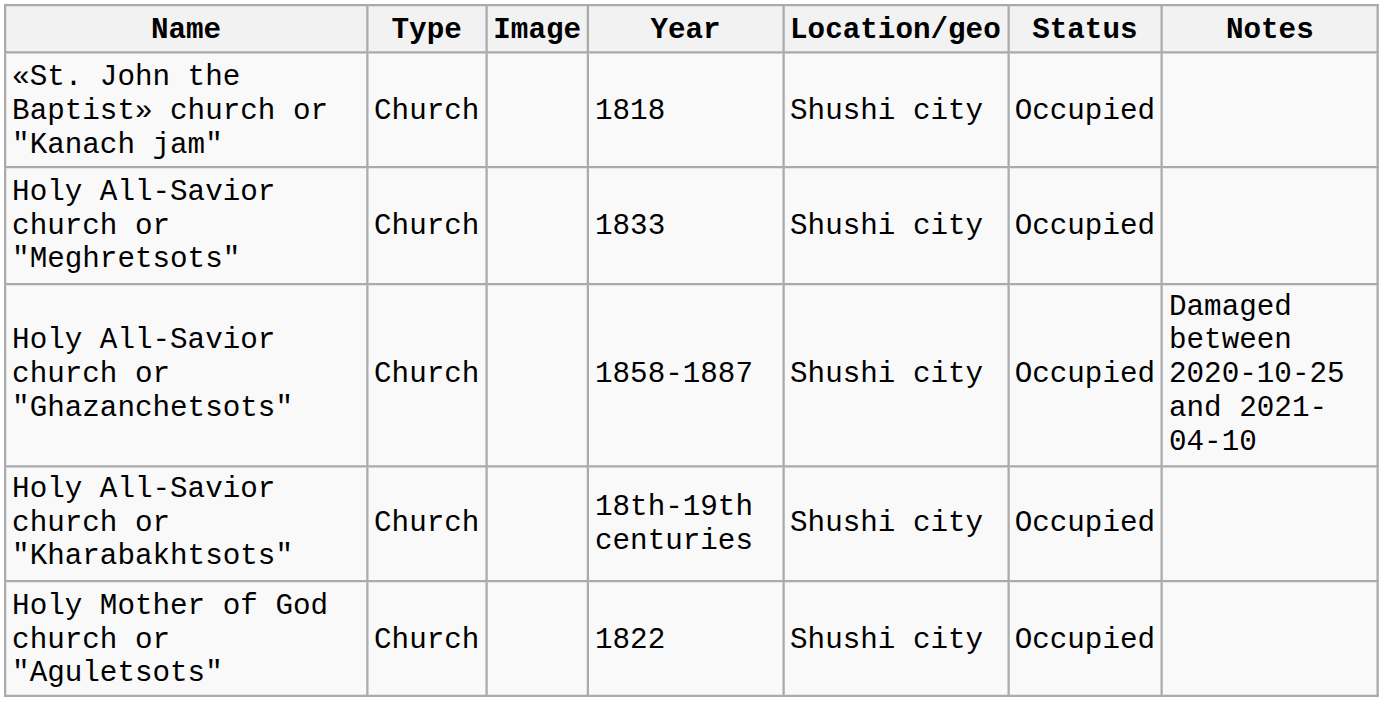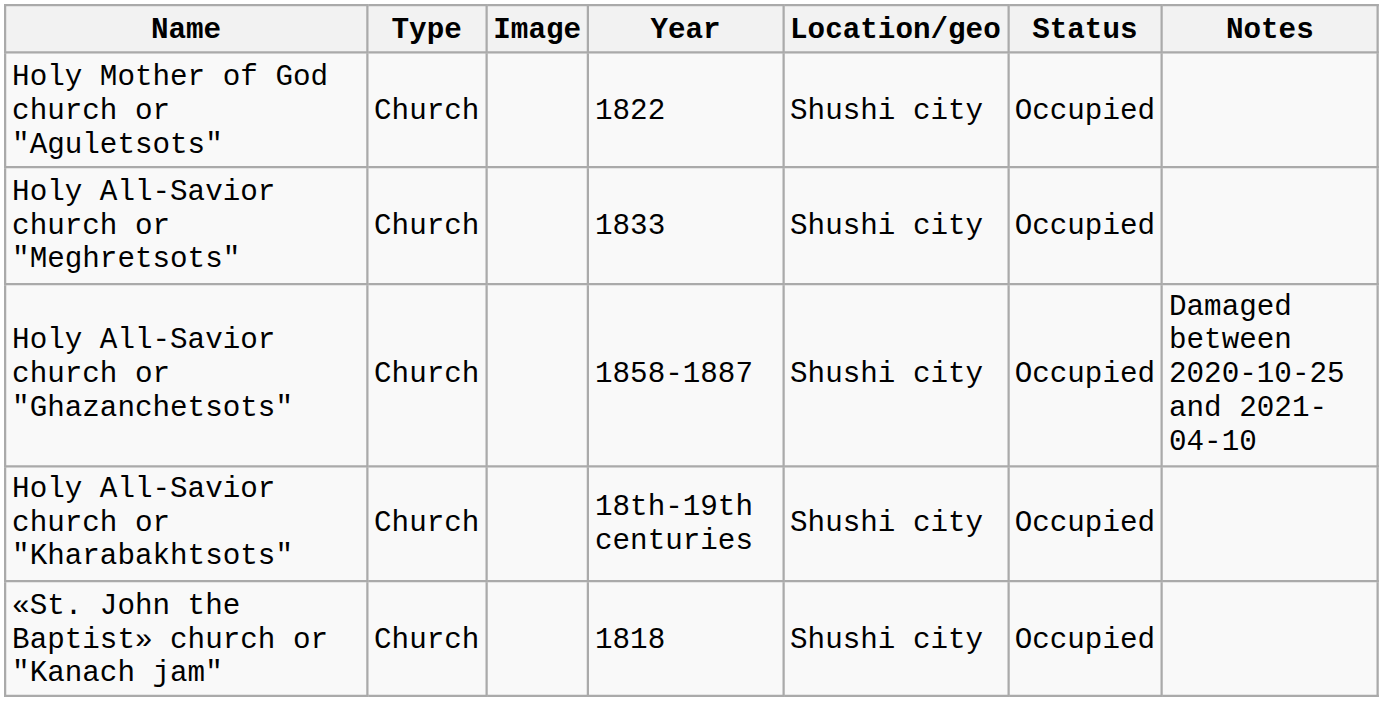rows swapped: Holy Mother of God church or "Aguletsots" <-> «St. John the Baptist» church or "Kanach jam"
